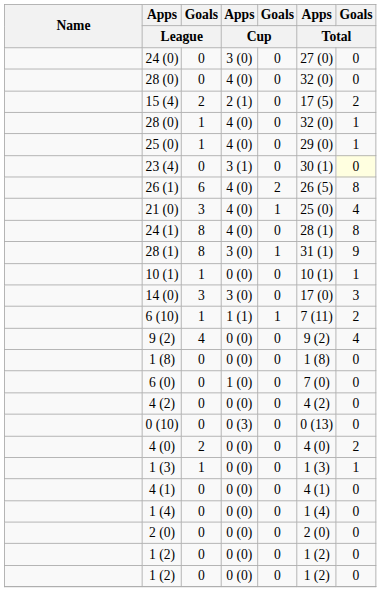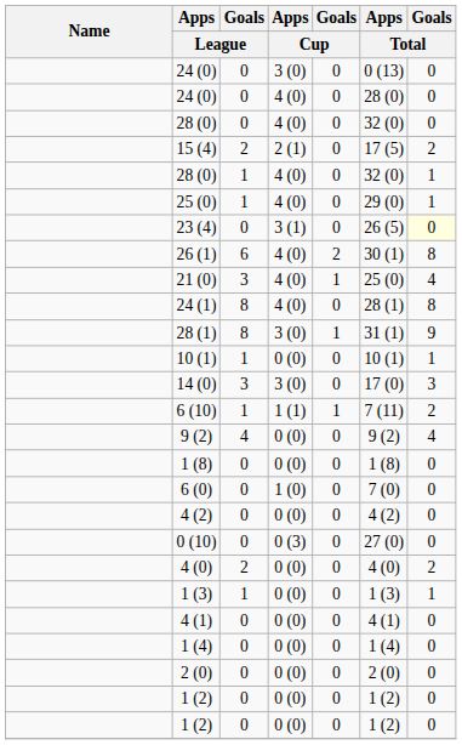24 (0) / 3 (0) | Apps / Total: 27 (0) -> 0 (13)
+ row: 24 (0) | 0 | 4 (0) | 0 | 28 (0) | 0
23 (4) | Apps / Total: 30 (1) -> 26 (5)
26 (1) | Apps / Total: 26 (5) -> 30 (1)
0 (10) | Apps / Total: 0 (13) -> 27 (0)
